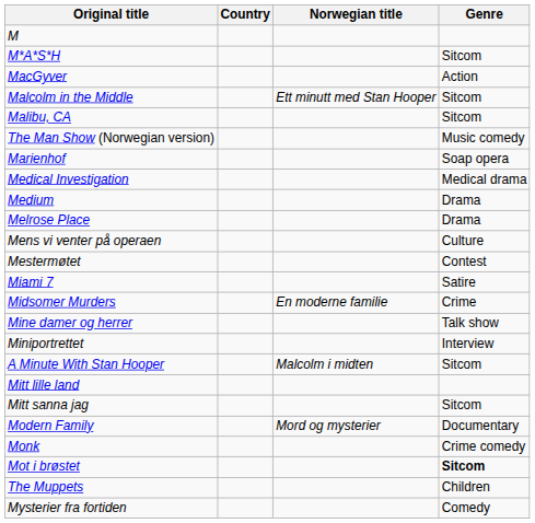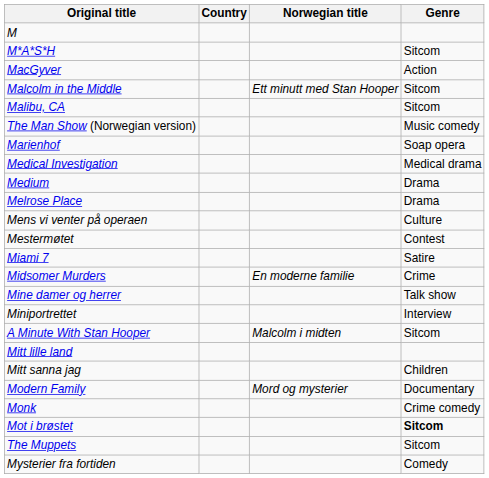Mitt sanna jag | Genre: Sitcom -> Children
The Muppets | Genre: Children -> Sitcom
